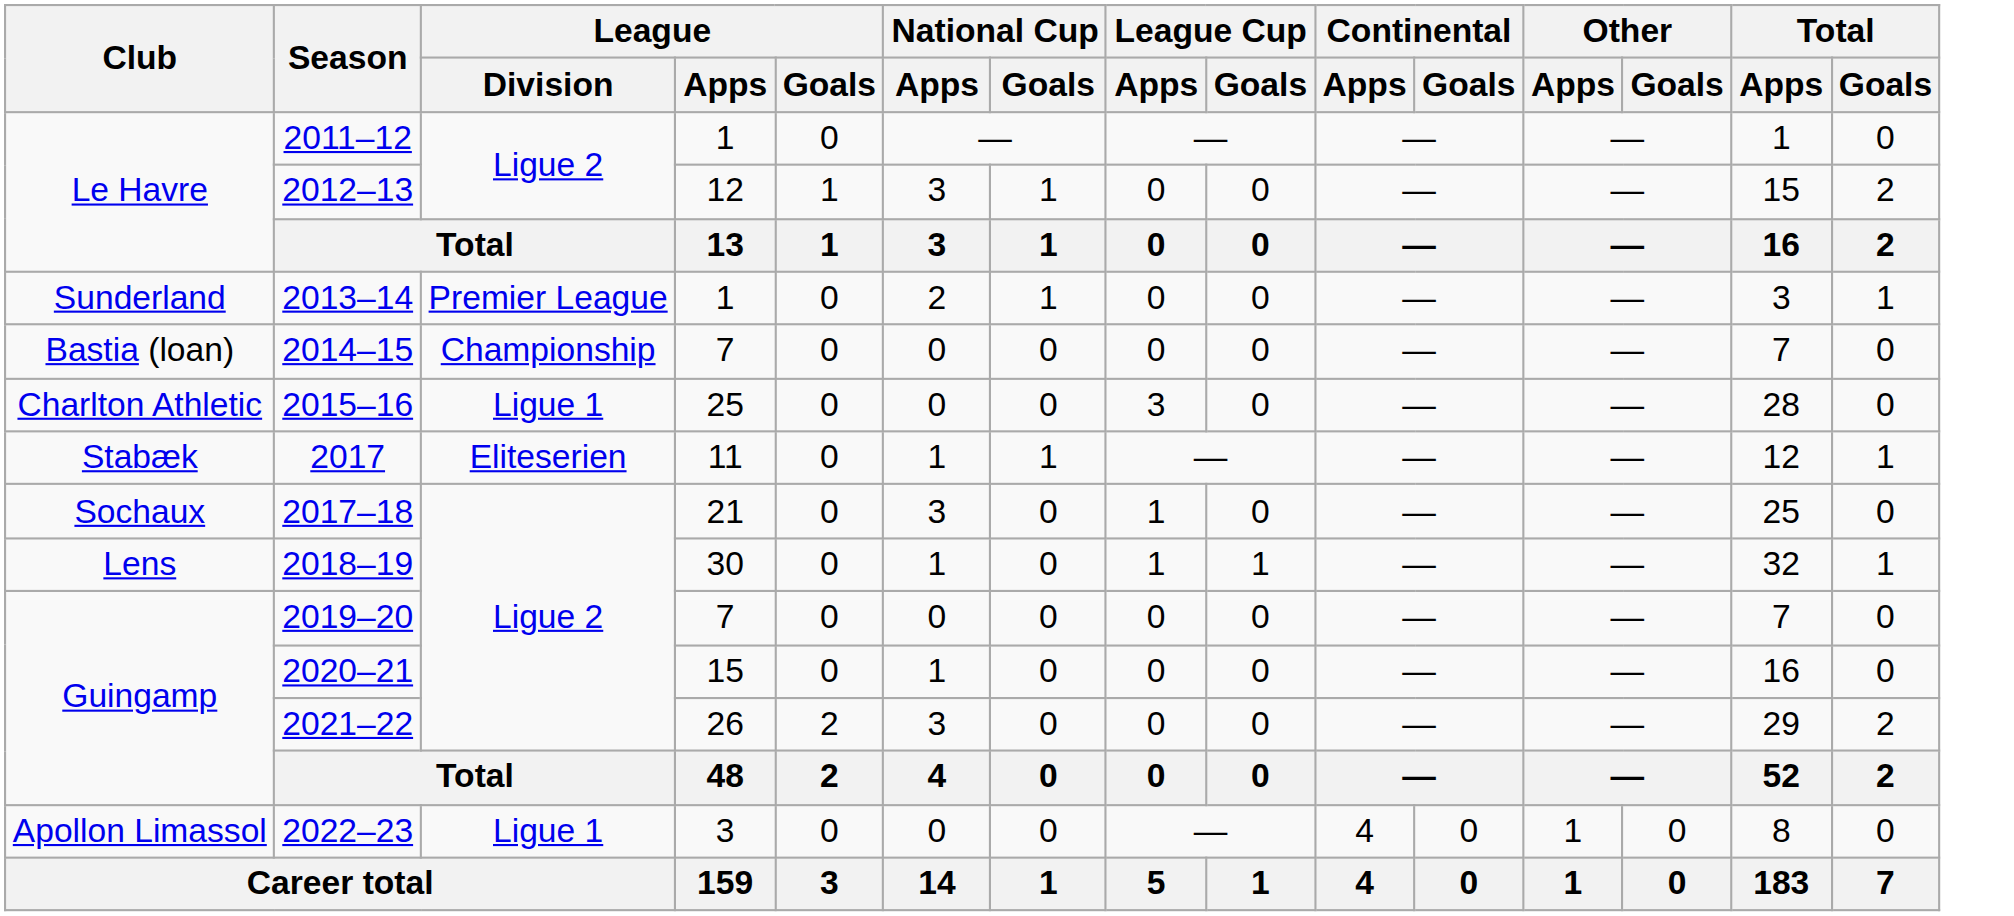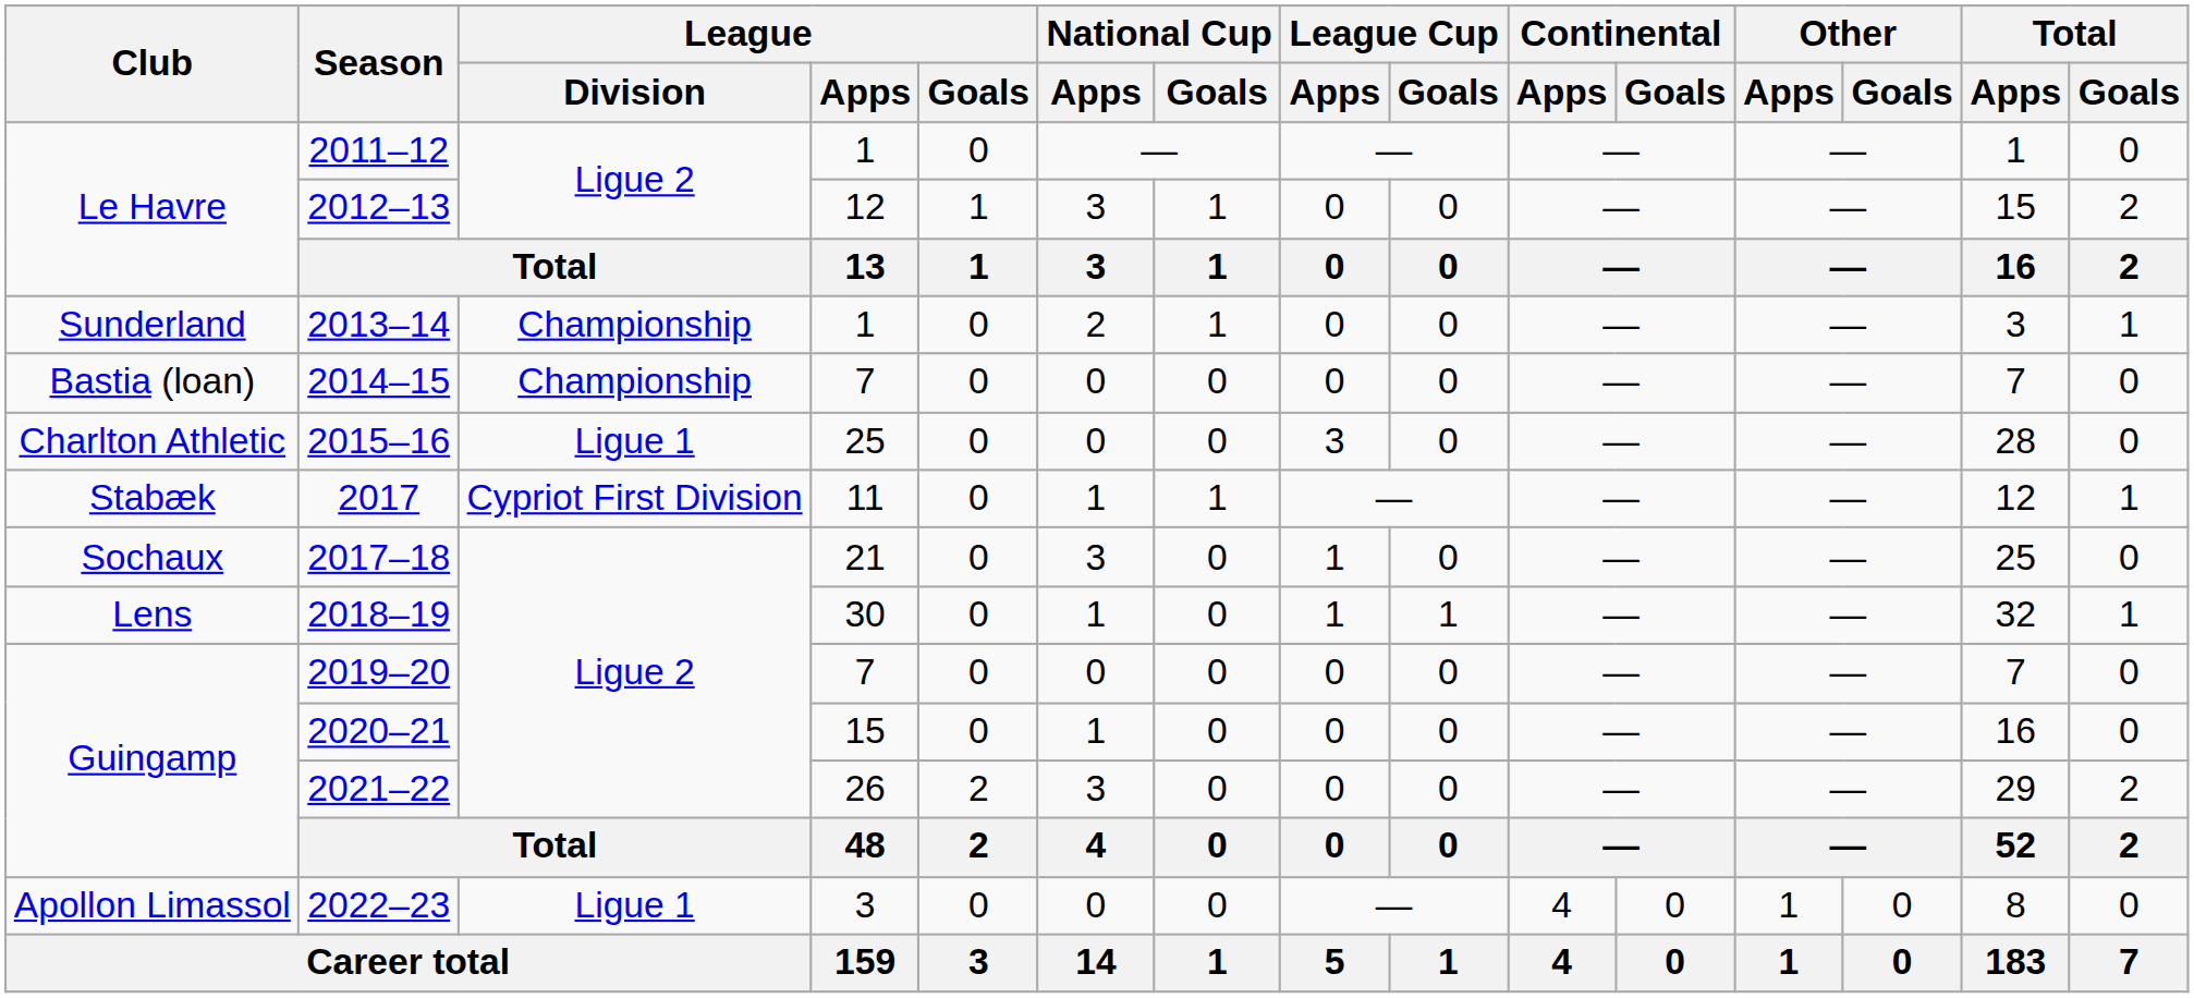2013–14 | League / Division: Premier League -> Championship
2017 | League / Division: Eliteserien -> Cypriot First Division
